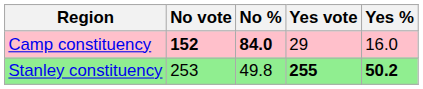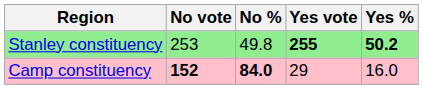rows swapped: Stanley constituency <-> Camp constituency
